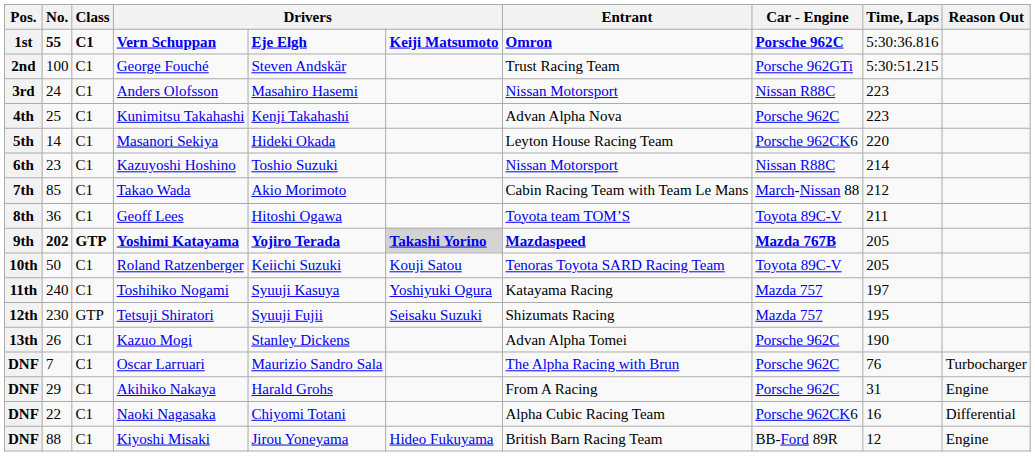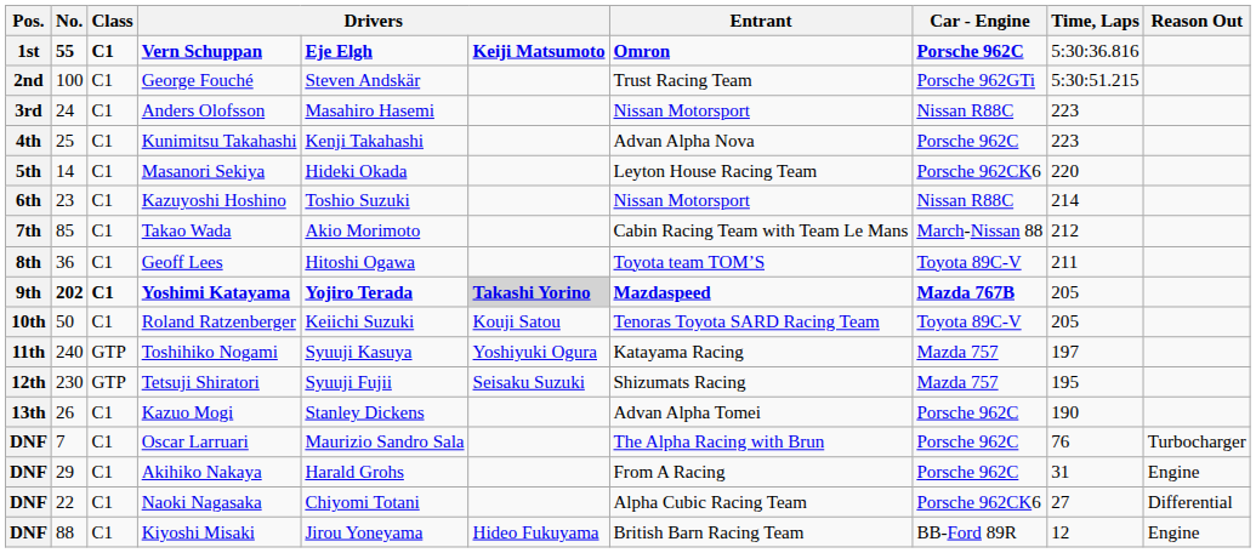Yoshimi Katayama | Class: GTP -> C1
Toshihiko Nogami | Class: C1 -> GTP
Naoki Nagasaka | Time, Laps: 16 -> 27
